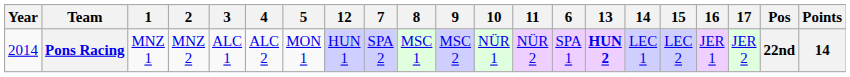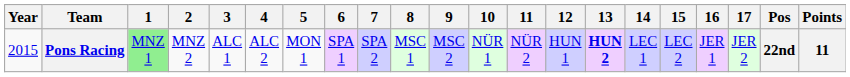columns swapped: 6 <-> 12
Pons Racing | Year: 2014 -> 2015
Pons Racing | 1: no background -> lightgreen background
Pons Racing | Points: 14 -> 11
